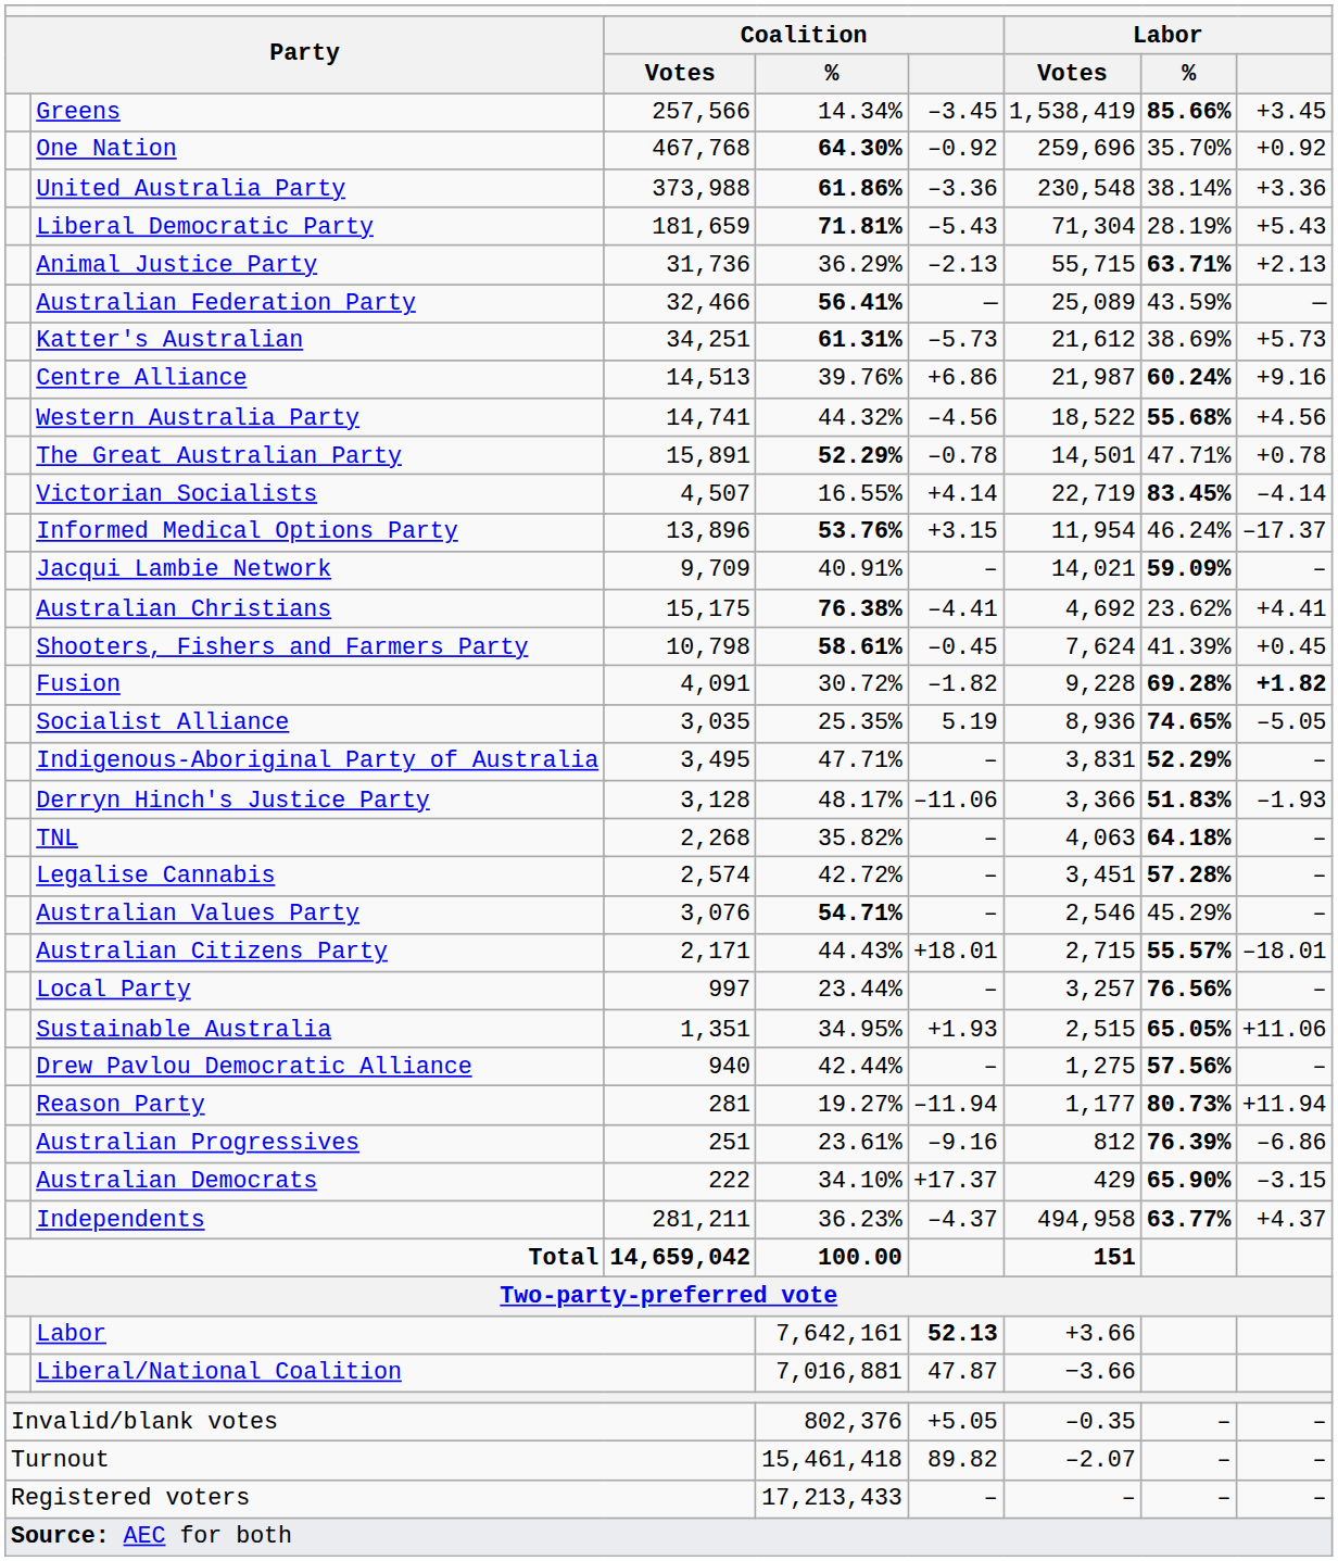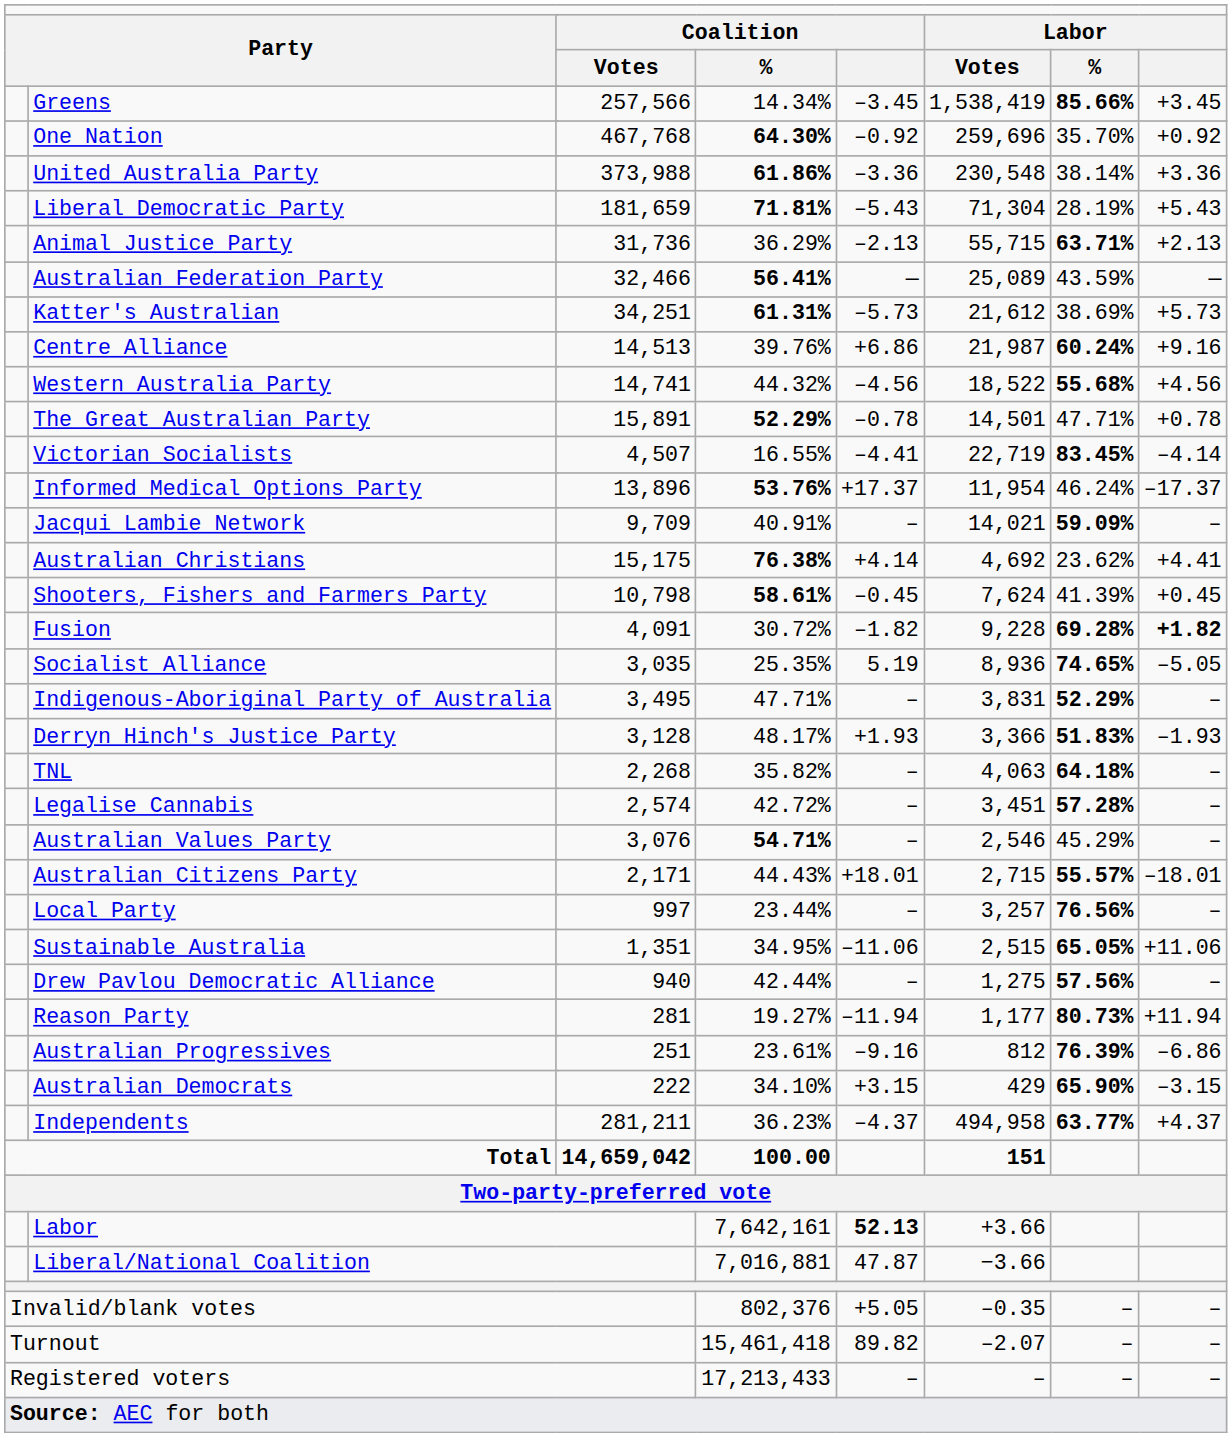Victorian Socialists | column 6: +4.14 -> –4.41
Informed Medical Options Party | column 6: +3.15 -> +17.37
Australian Christians | column 6: –4.41 -> +4.14
Derryn Hinch's Justice Party | column 6: –11.06 -> +1.93
Sustainable Australia | column 6: +1.93 -> –11.06
Australian Democrats | column 6: +17.37 -> +3.15
